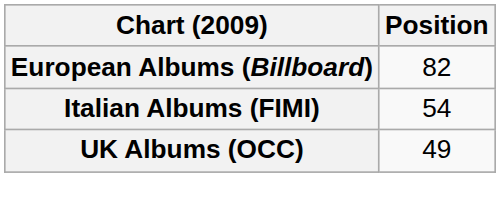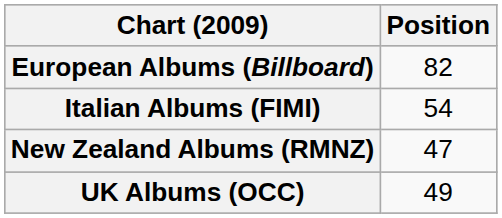+ row: New Zealand Albums (RMNZ) | 47
